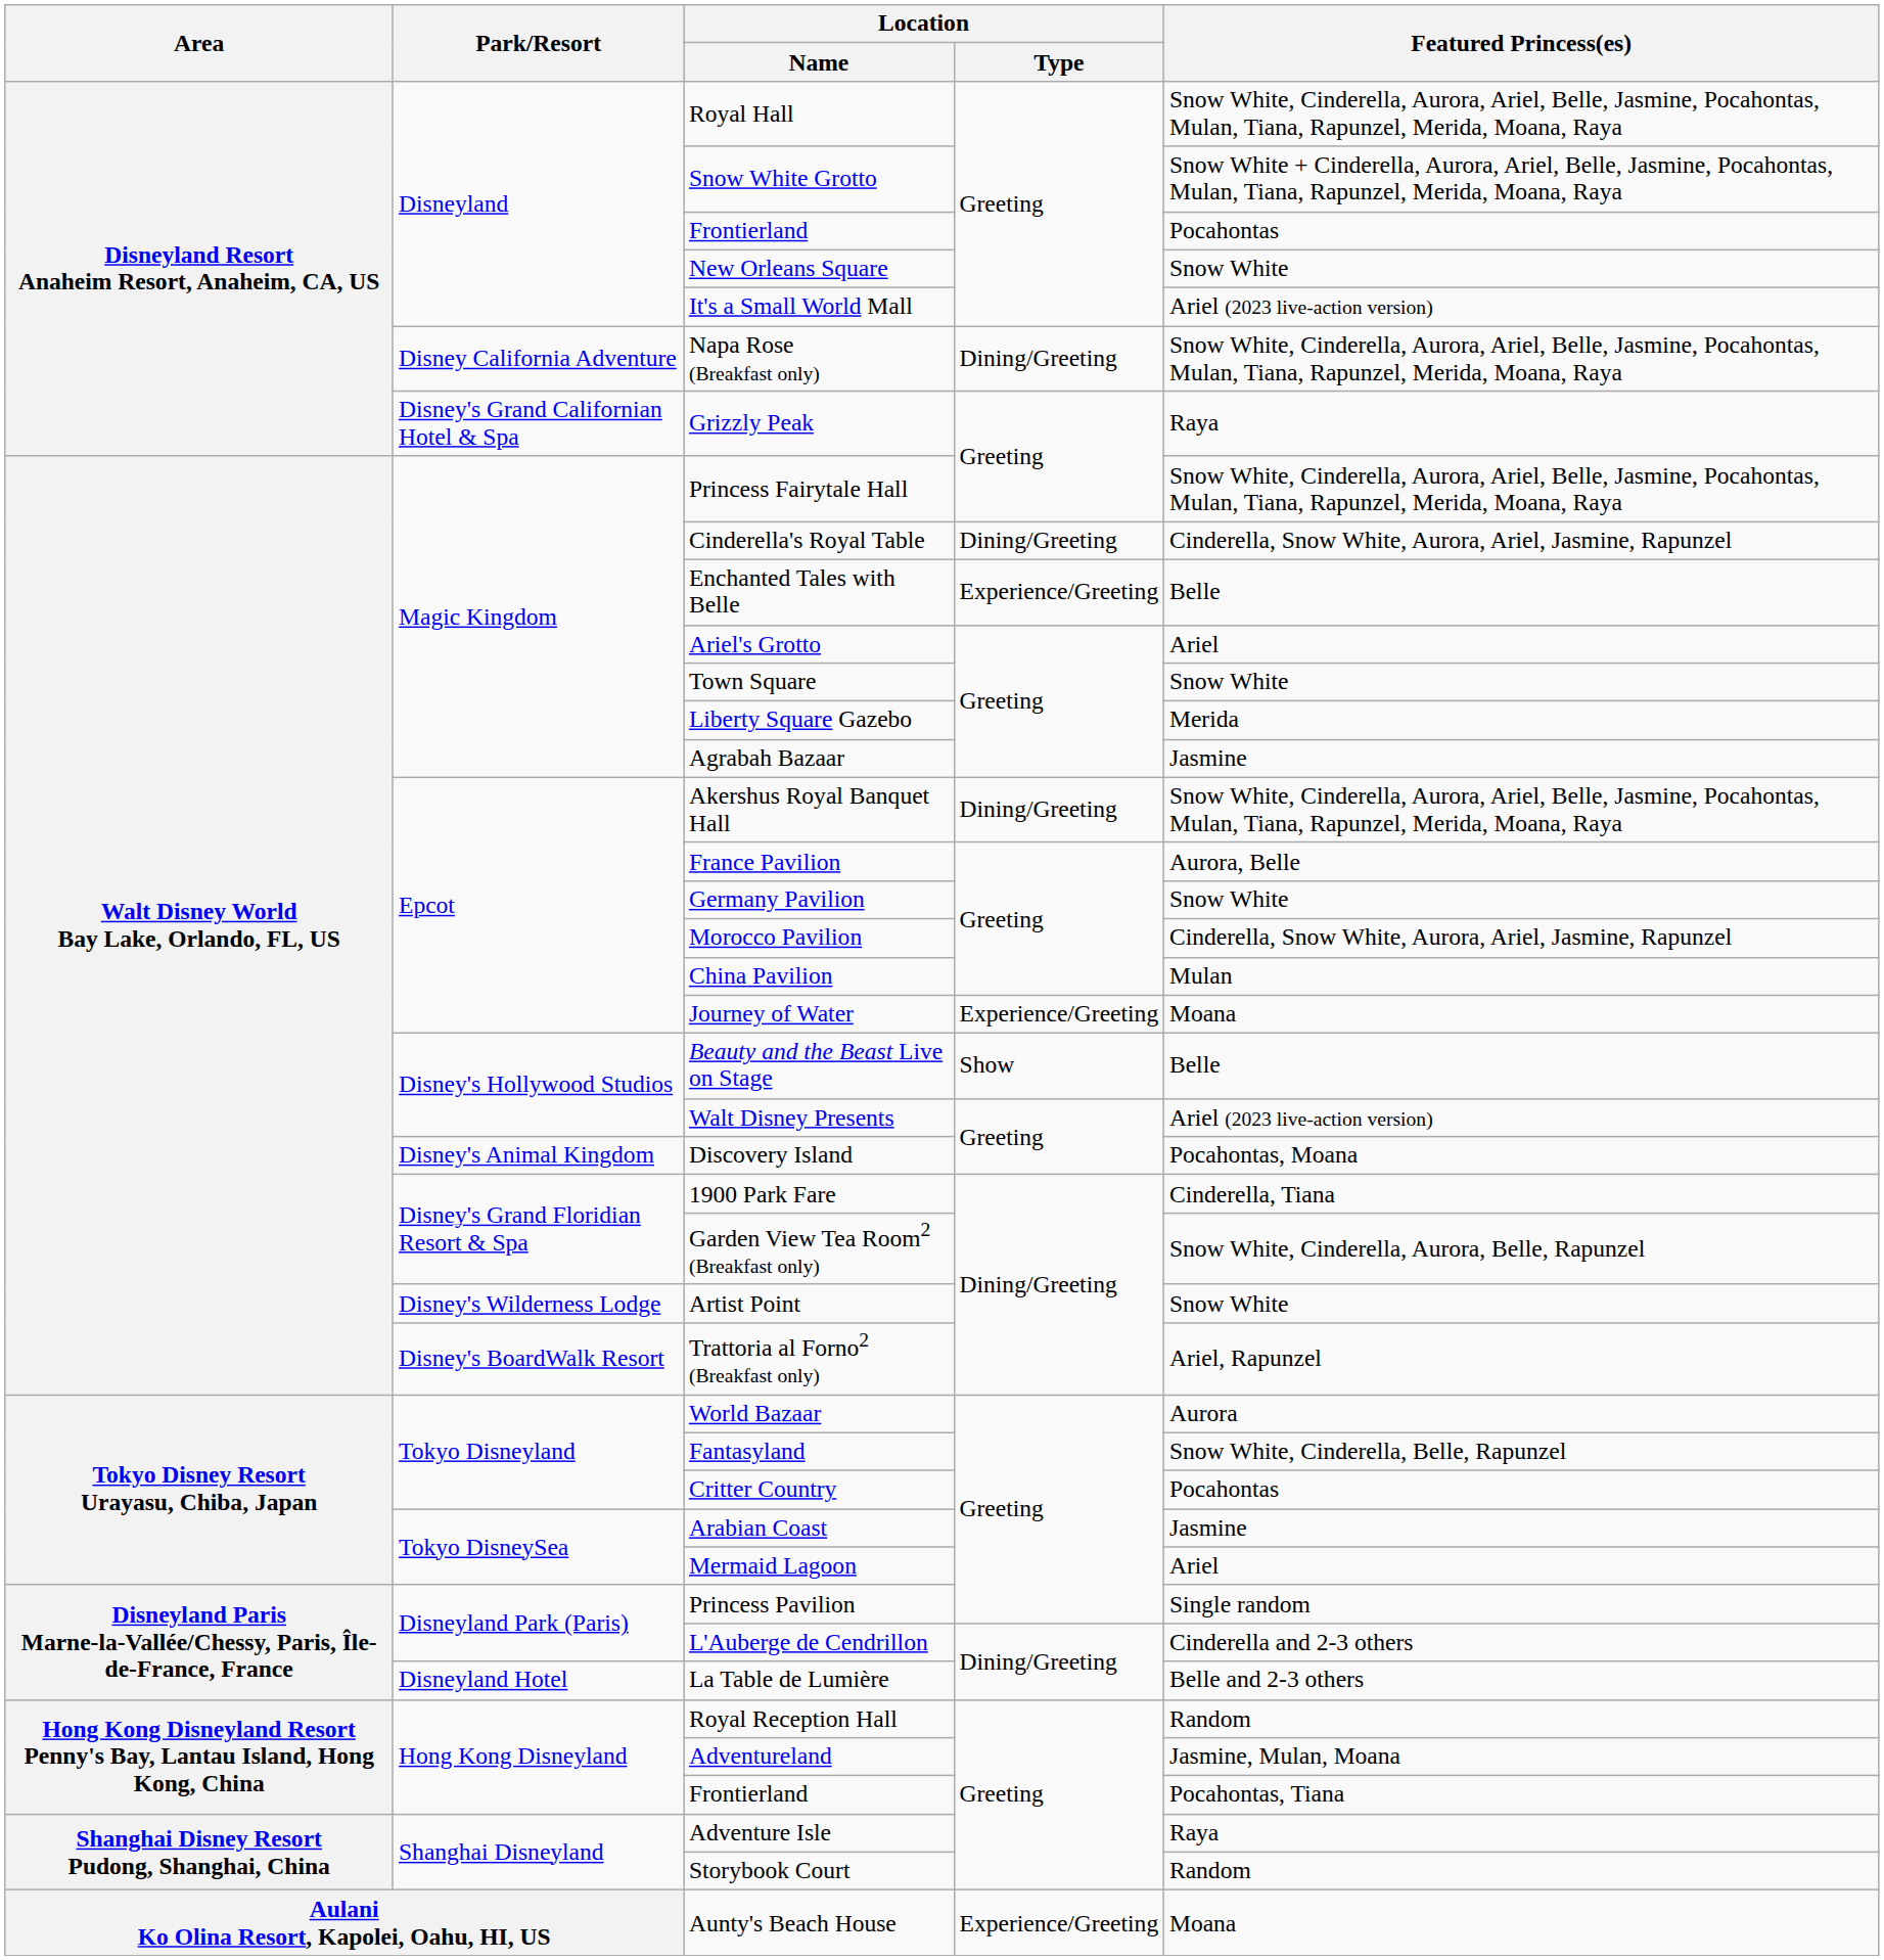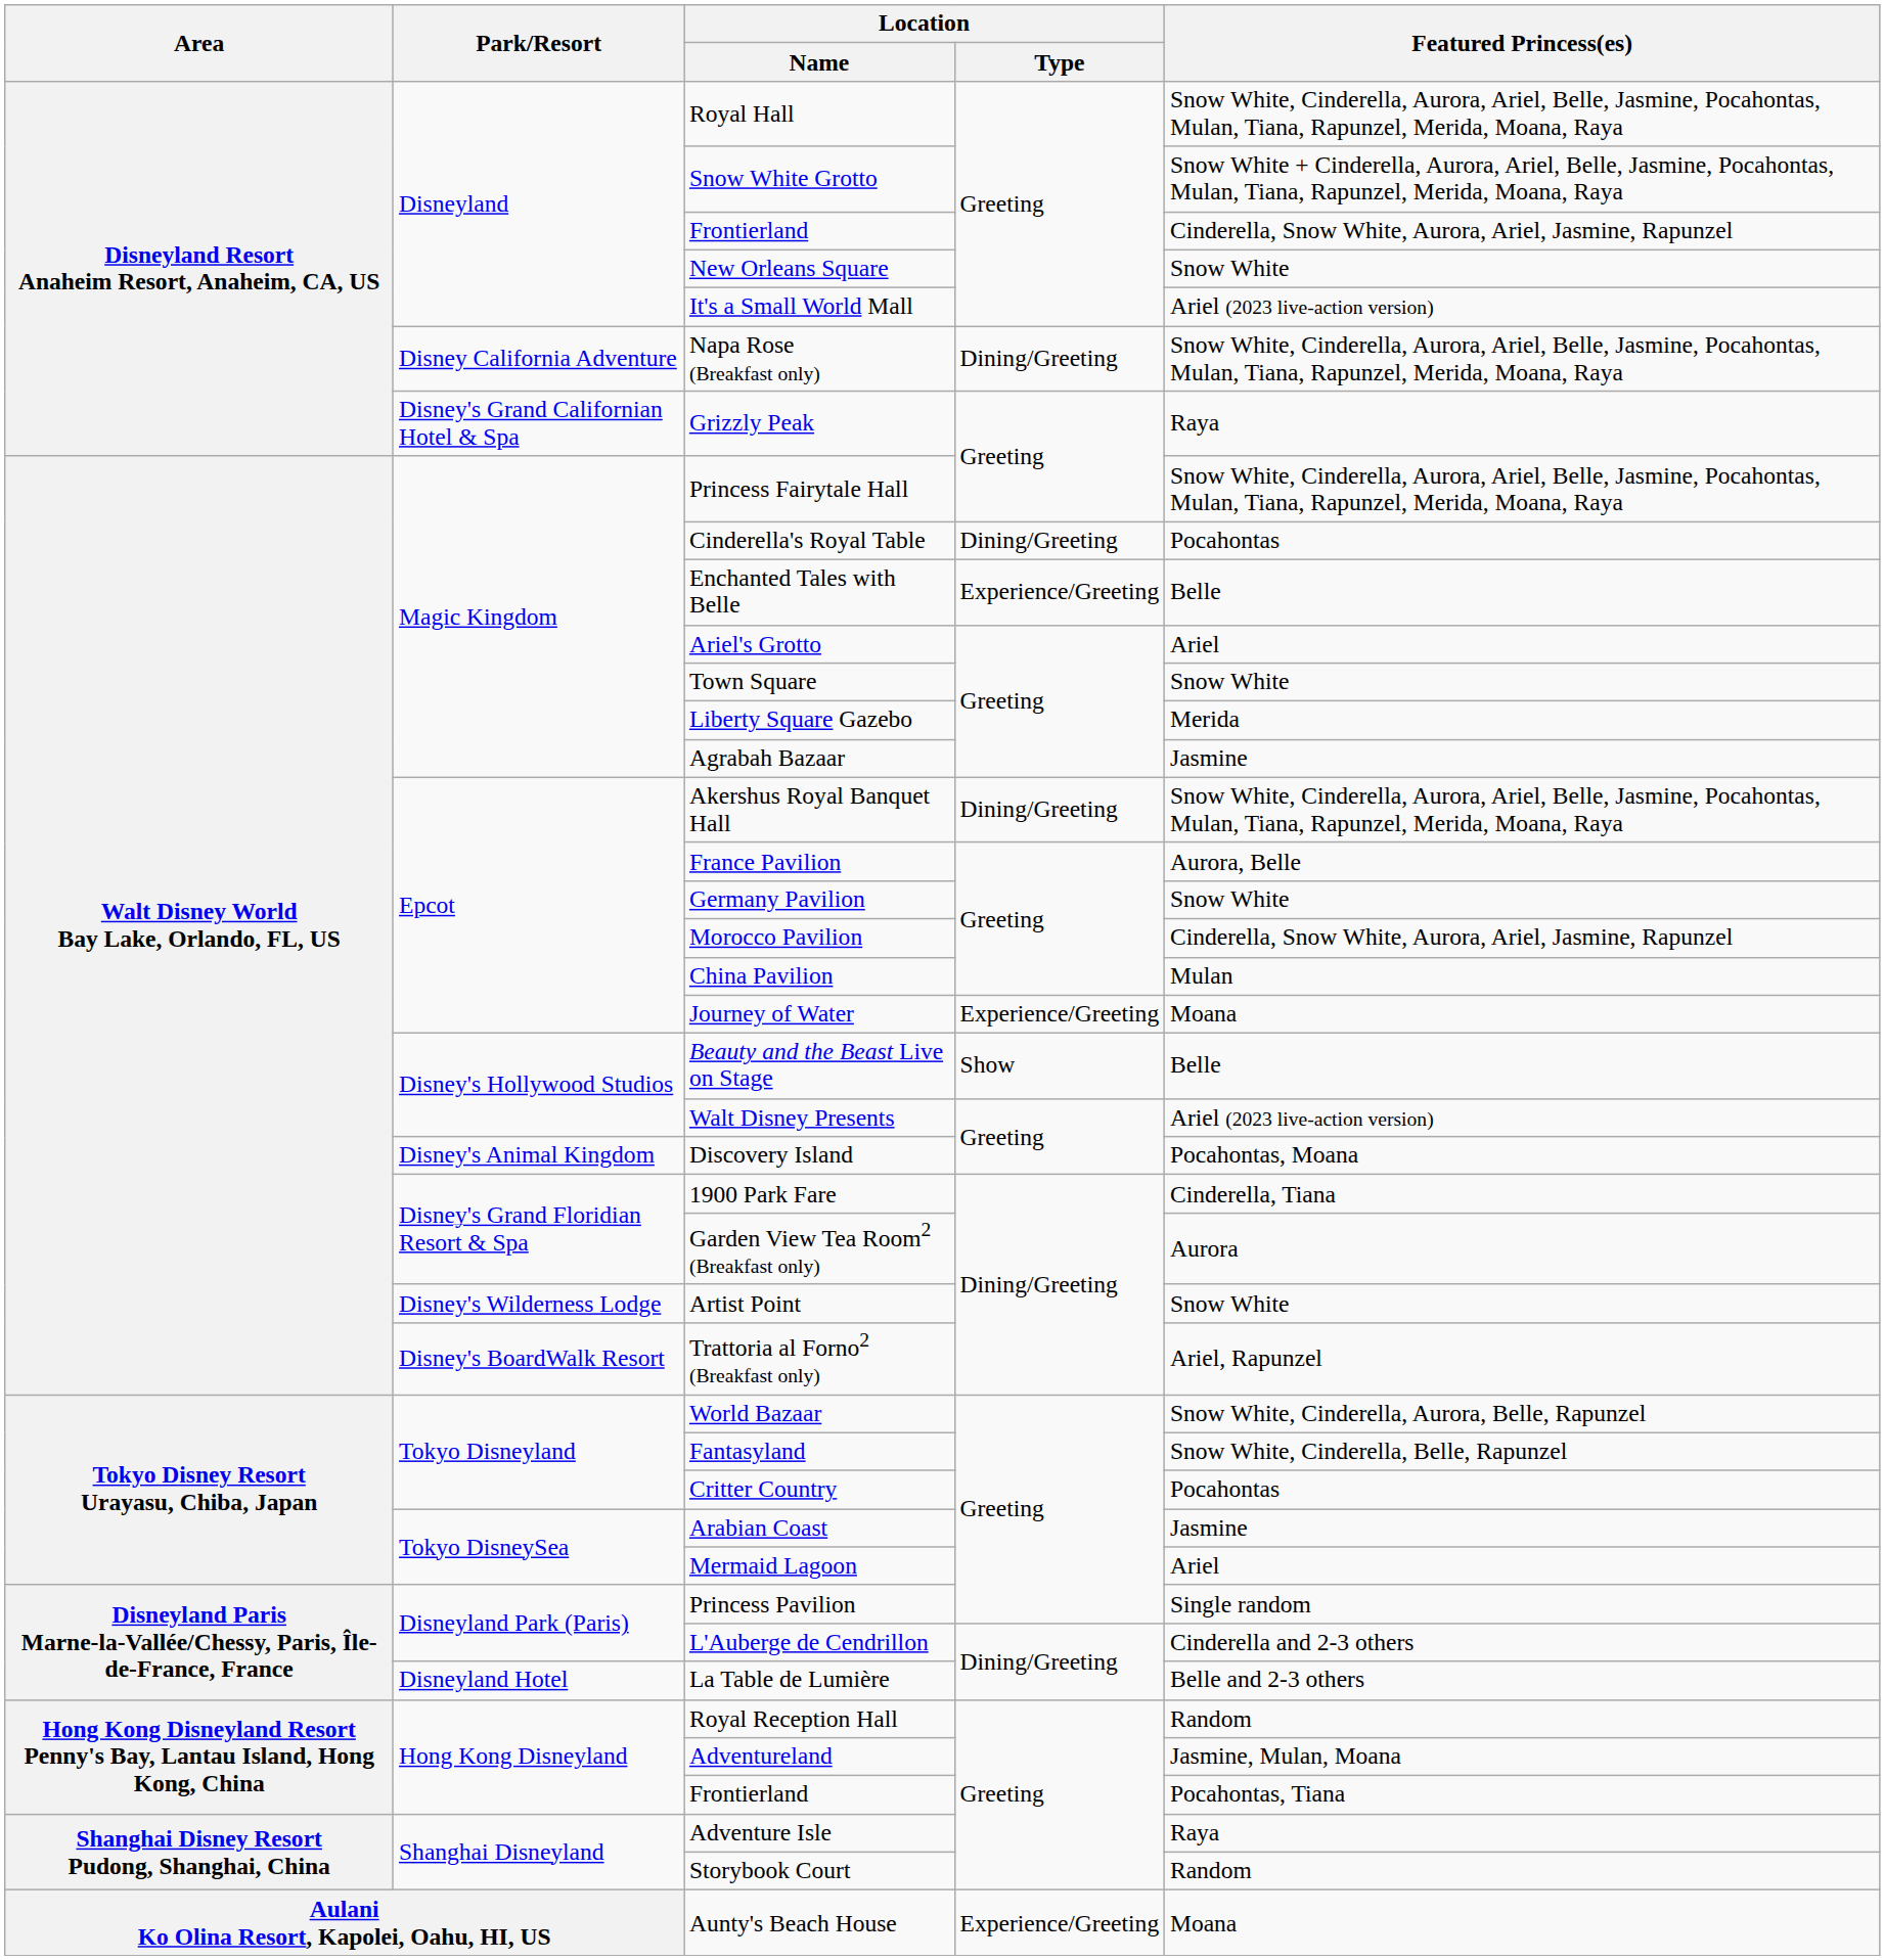Disneyland / Frontierland | Featured Princess(es): Pocahontas -> Cinderella, Snow White, Aurora, Ariel, Jasmine, Rapunzel
Cinderella's Royal Table | Featured Princess(es): Cinderella, Snow White, Aurora, Ariel, Jasmine, Rapunzel -> Pocahontas
Garden View Tea Room2 (Breakfast only) | Featured Princess(es): Snow White, Cinderella, Aurora, Belle, Rapunzel -> Aurora
World Bazaar | Featured Princess(es): Aurora -> Snow White, Cinderella, Aurora, Belle, Rapunzel
